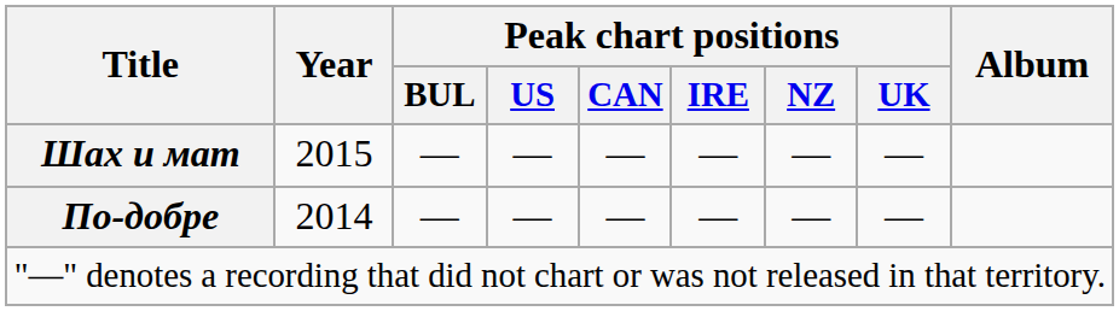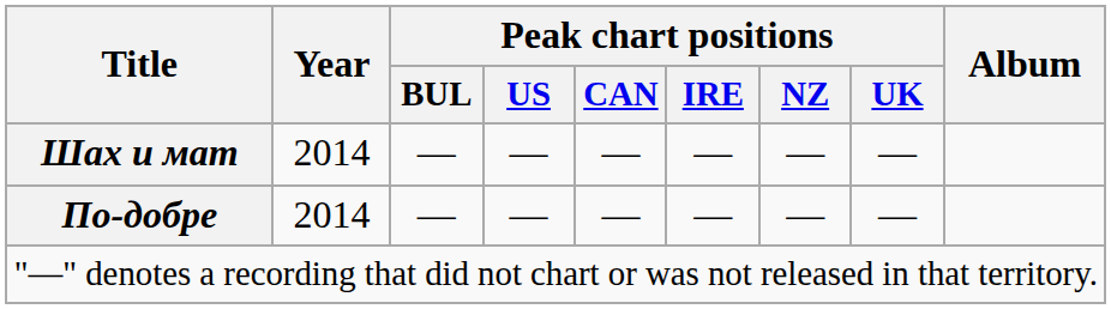Шах и мат | Year: 2015 -> 2014
